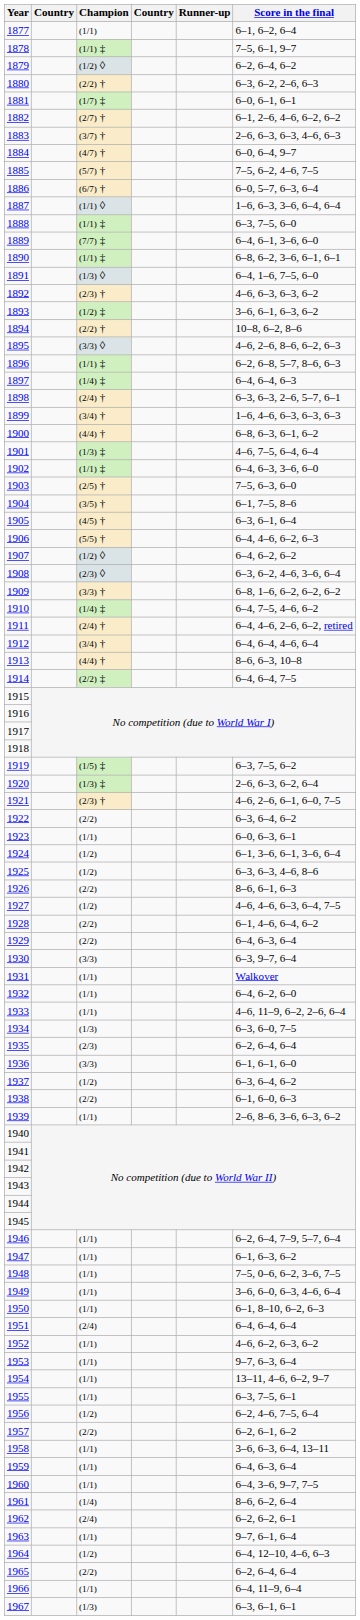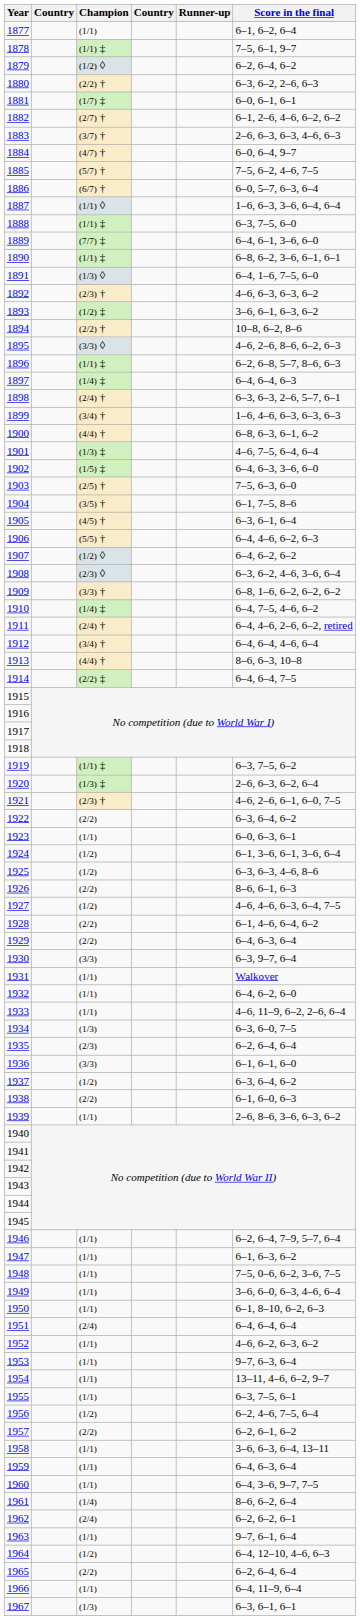1902 | Champion: (1/1) ‡ -> (1/5) ‡
1919 | Champion: (1/5) ‡ -> (1/1) ‡
